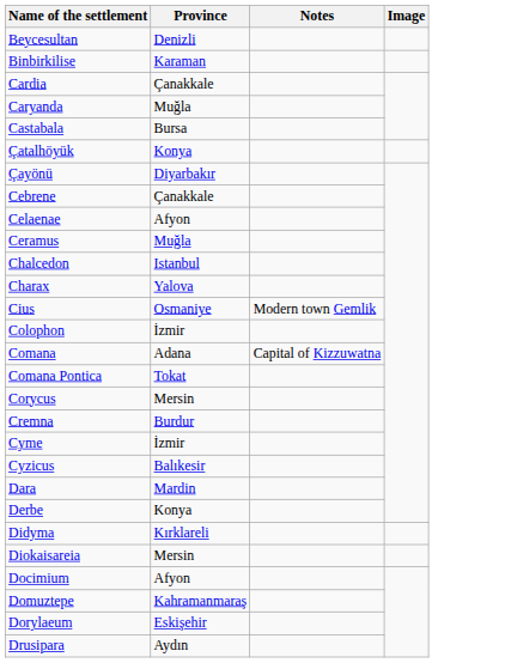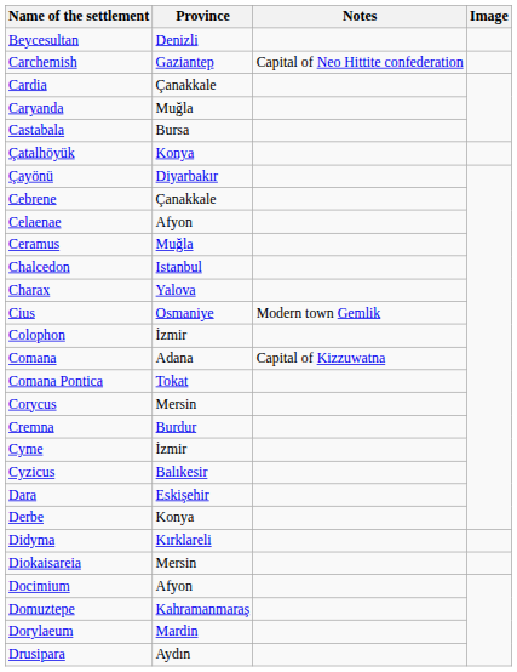- row: Binbirkilise | Karaman
+ row: Carchemish | Gaziantep | Capital of Neo Hittite confederation
Dara | Province: Mardin -> Eskişehir
Dorylaeum | Province: Eskişehir -> Mardin
